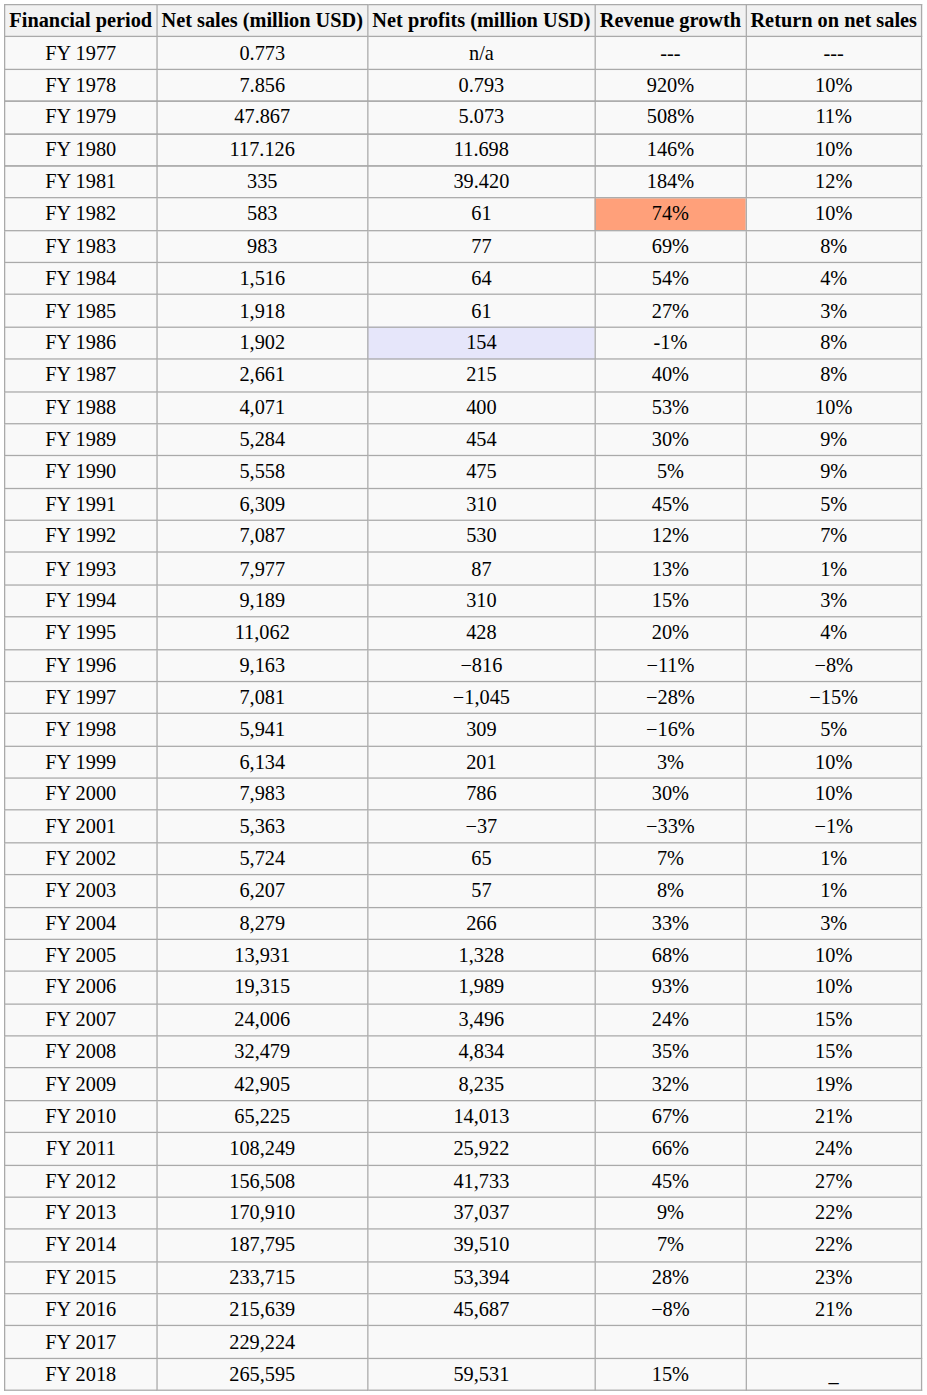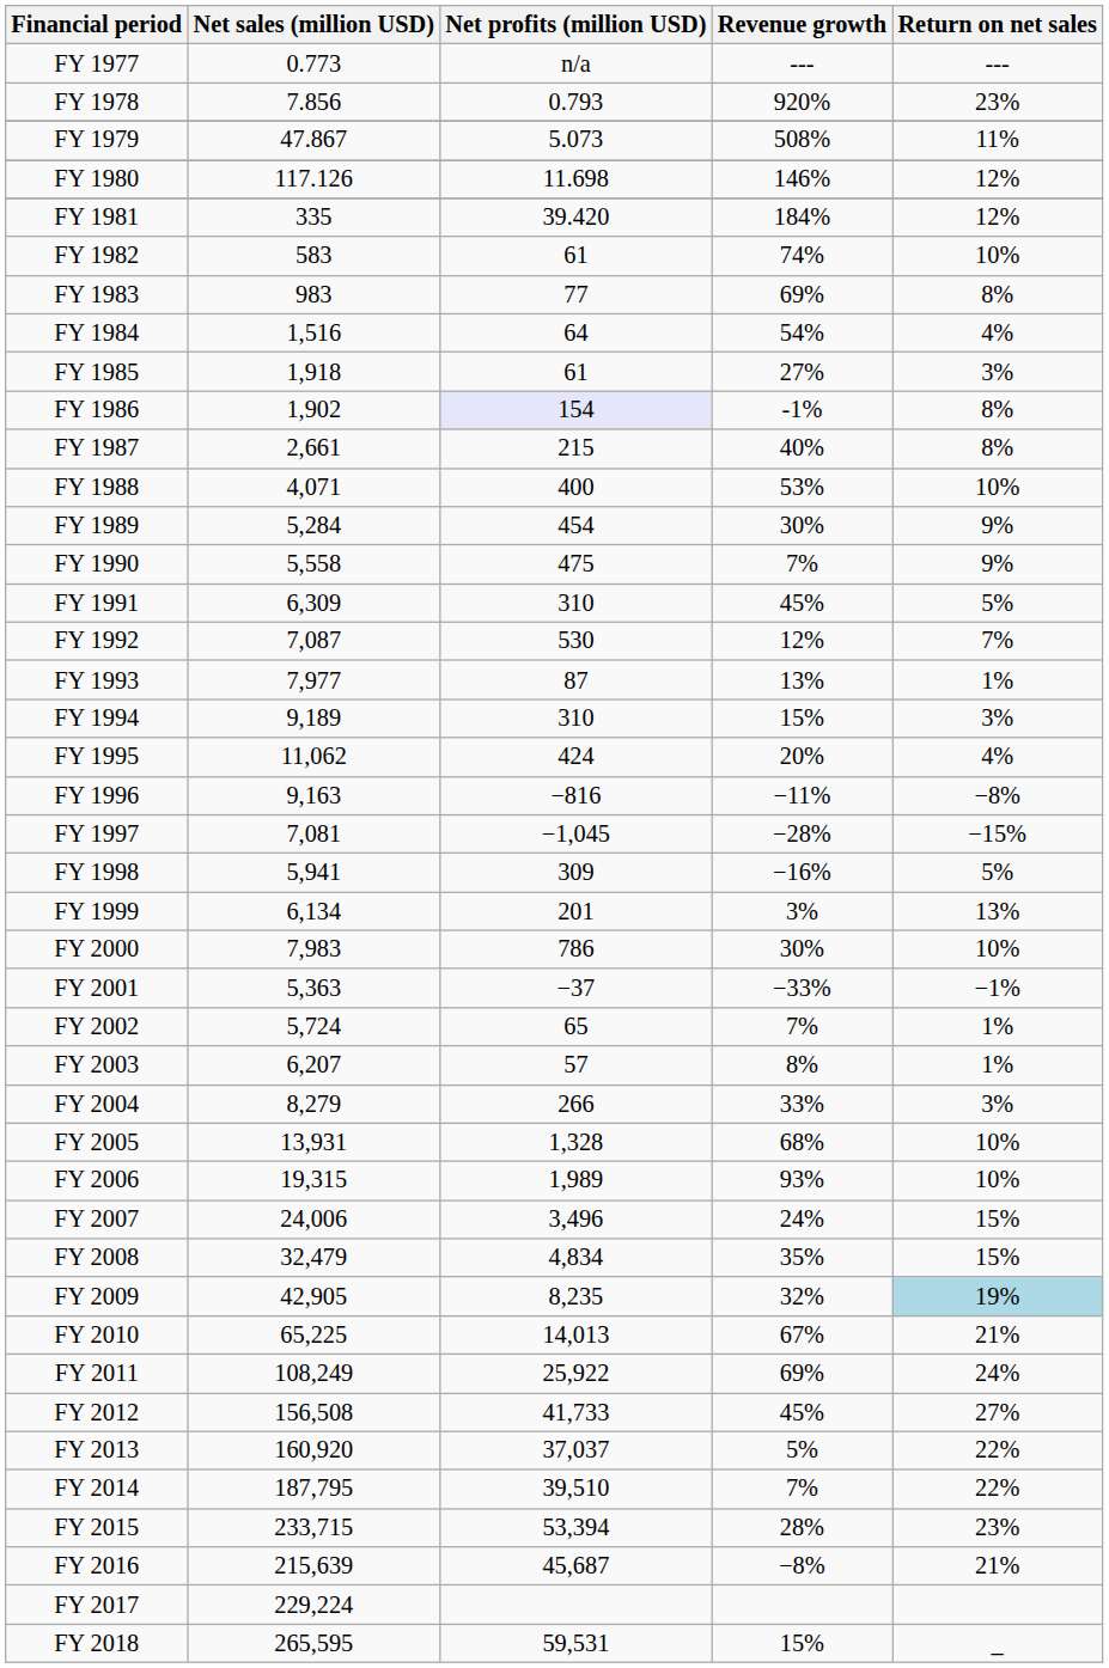FY 1978 | Return on net sales: 10% -> 23%
FY 1980 | Return on net sales: 10% -> 12%
FY 1982 | Revenue growth: lightsalmon background -> no background
FY 1990 | Revenue growth: 5% -> 7%
FY 1995 | Net profits (million USD): 428 -> 424
FY 1999 | Return on net sales: 10% -> 13%
FY 2009 | Return on net sales: no background -> lightblue background
FY 2011 | Revenue growth: 66% -> 69%
FY 2013 | Net sales (million USD): 170,910 -> 160,920
FY 2013 | Revenue growth: 9% -> 5%
